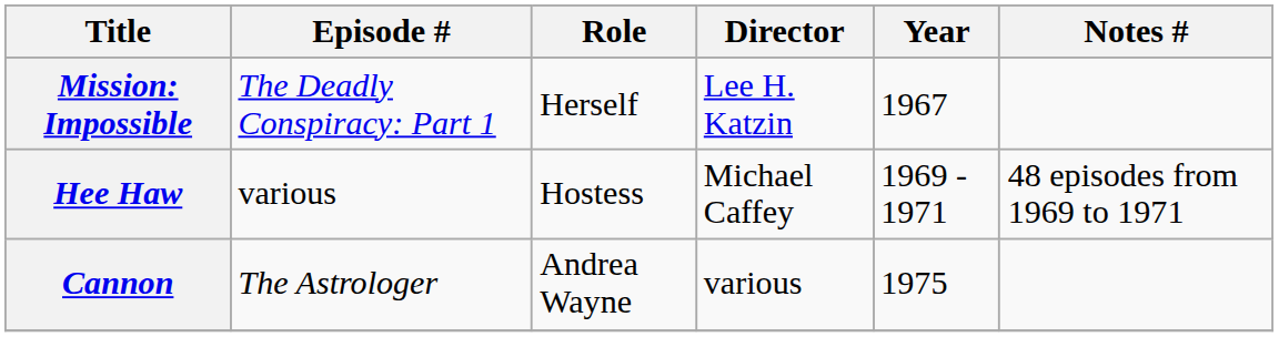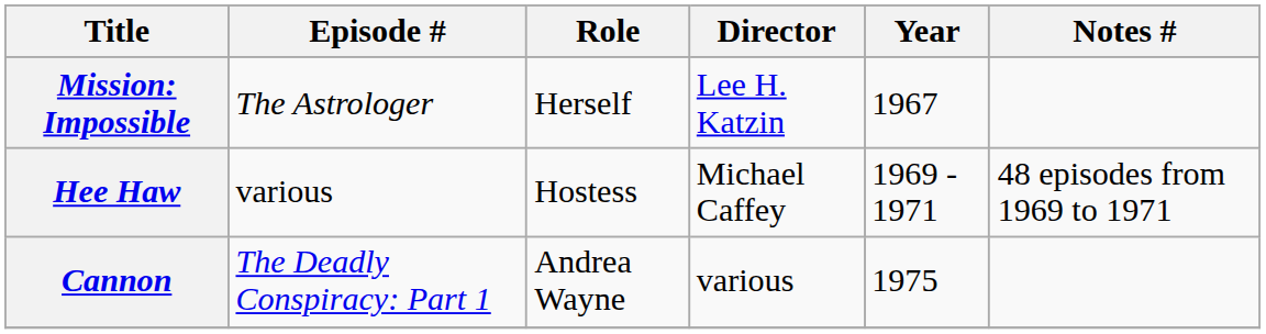Mission: Impossible | Episode #: The Deadly Conspiracy: Part 1 -> The Astrologer
Cannon | Episode #: The Astrologer -> The Deadly Conspiracy: Part 1
